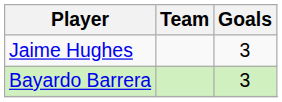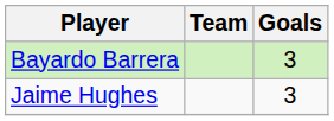rows swapped: Bayardo Barrera <-> Jaime Hughes
